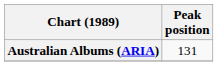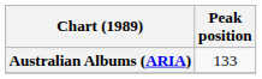Australian Albums (ARIA) | Peak position: 131 -> 133
